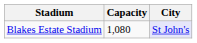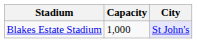Blakes Estate Stadium | Capacity: 1,080 -> 1,000
